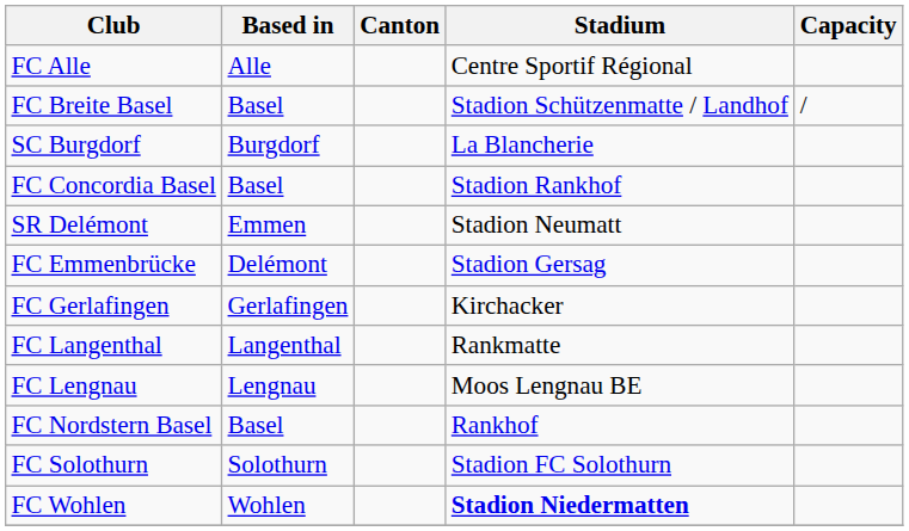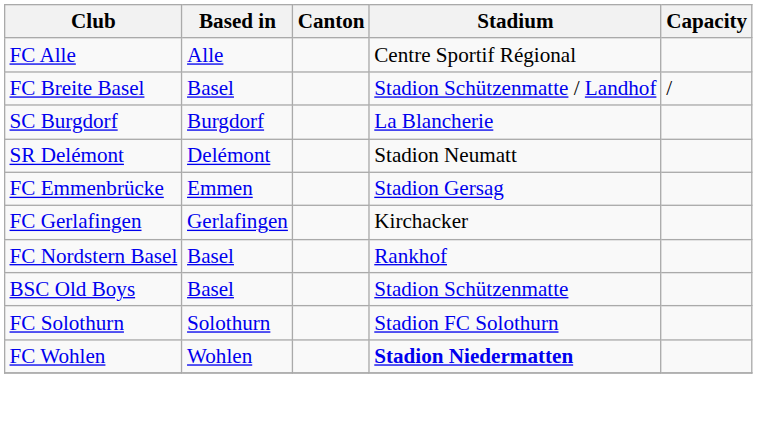- row: FC Concordia Basel | Basel | Stadion Rankhof
SR Delémont | Based in: Emmen -> Delémont
FC Emmenbrücke | Based in: Delémont -> Emmen
- row: FC Langenthal | Langenthal | Rankmatte
- row: FC Lengnau | Lengnau | Moos Lengnau BE
+ row: BSC Old Boys | Basel | Stadion Schützenmatte
